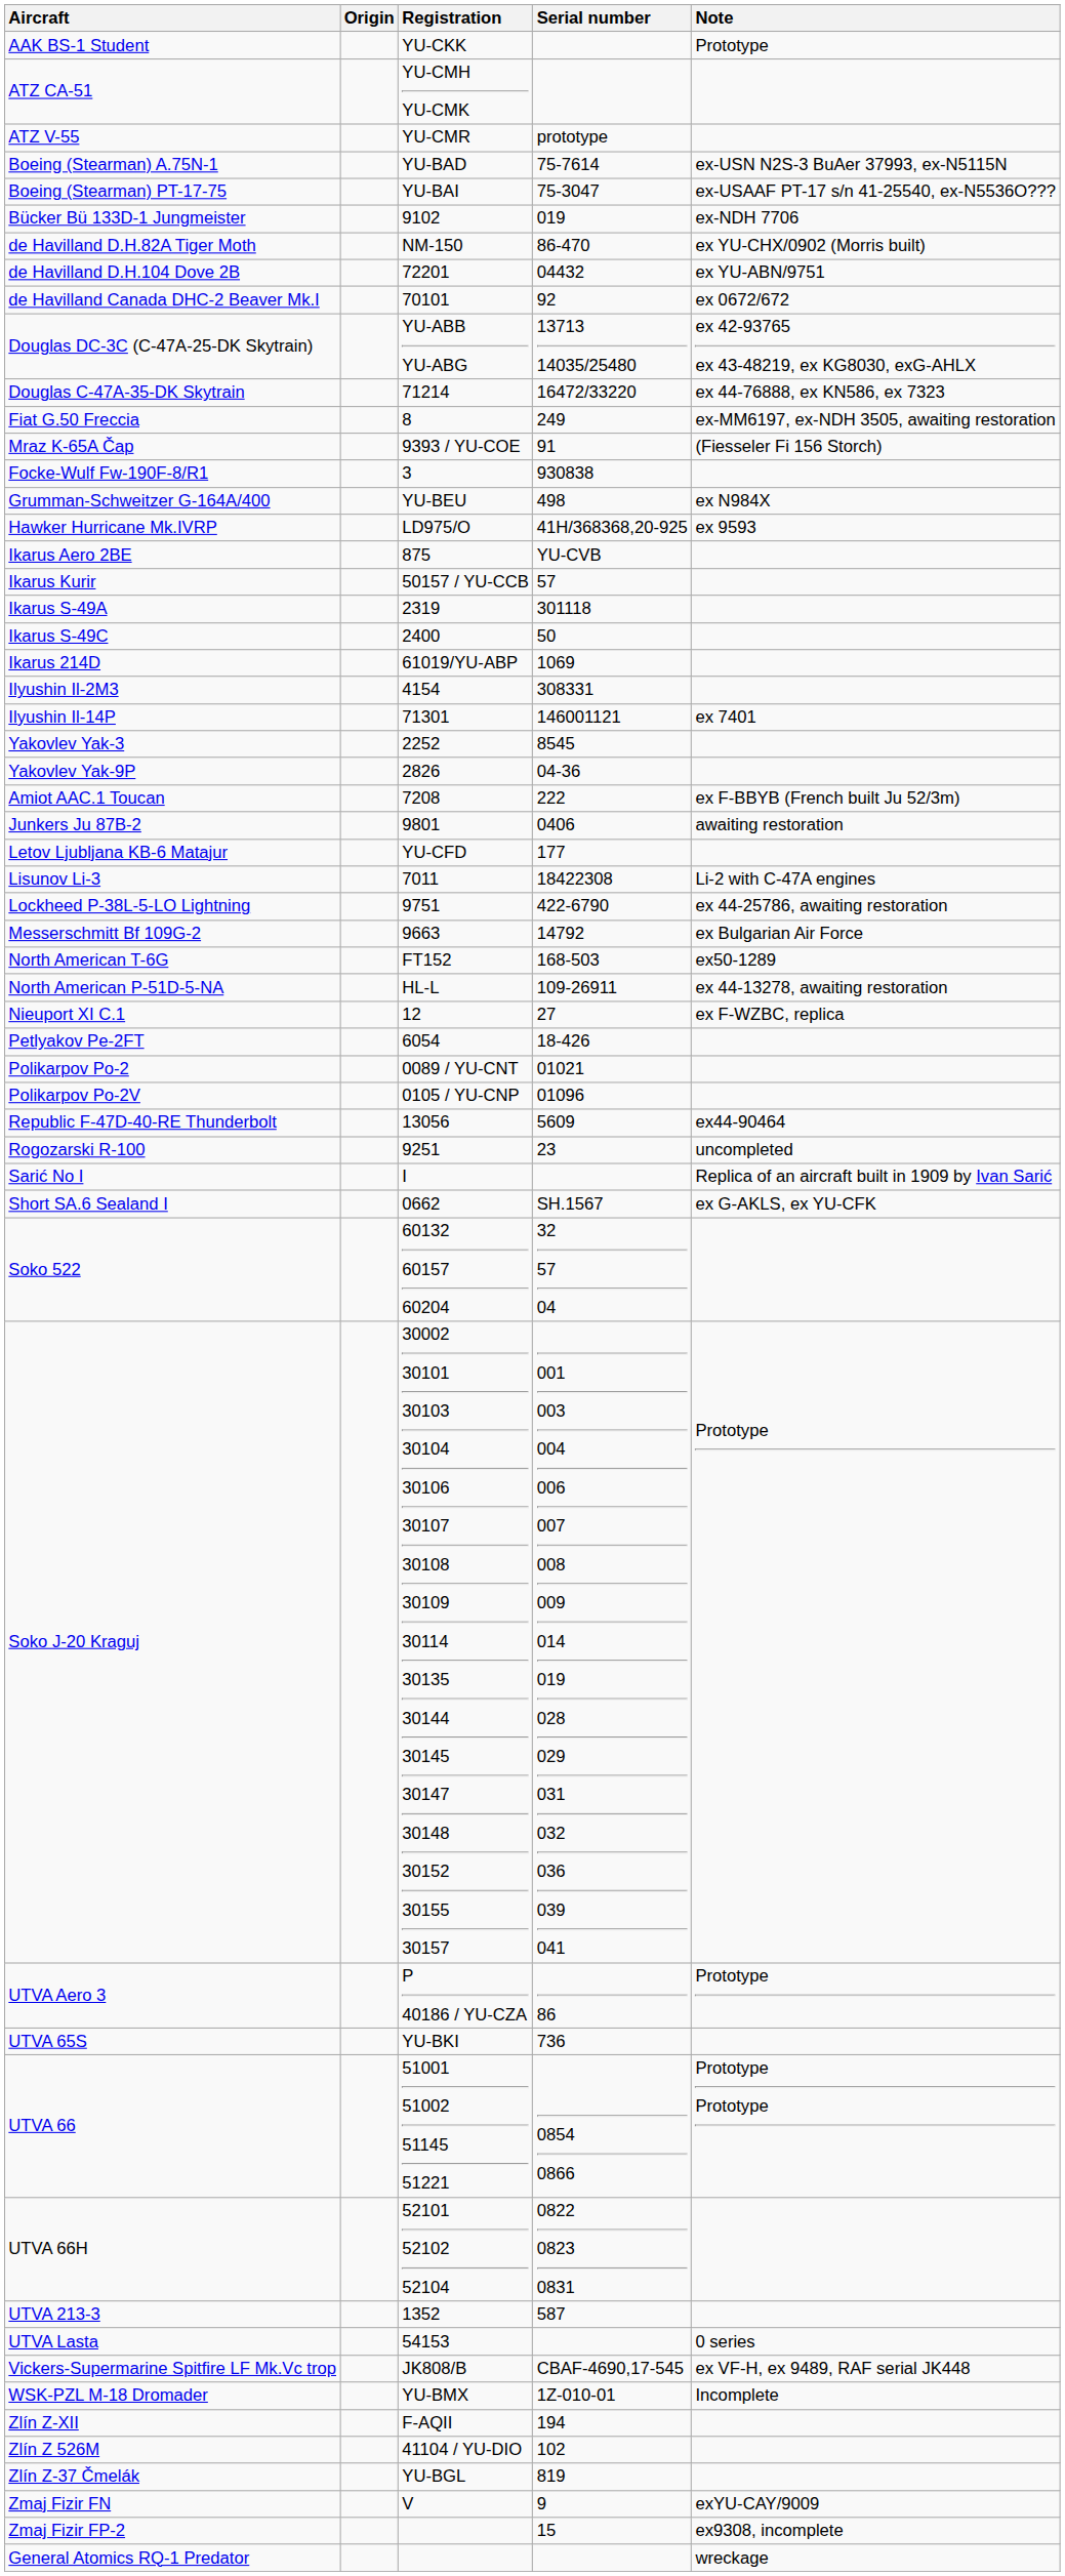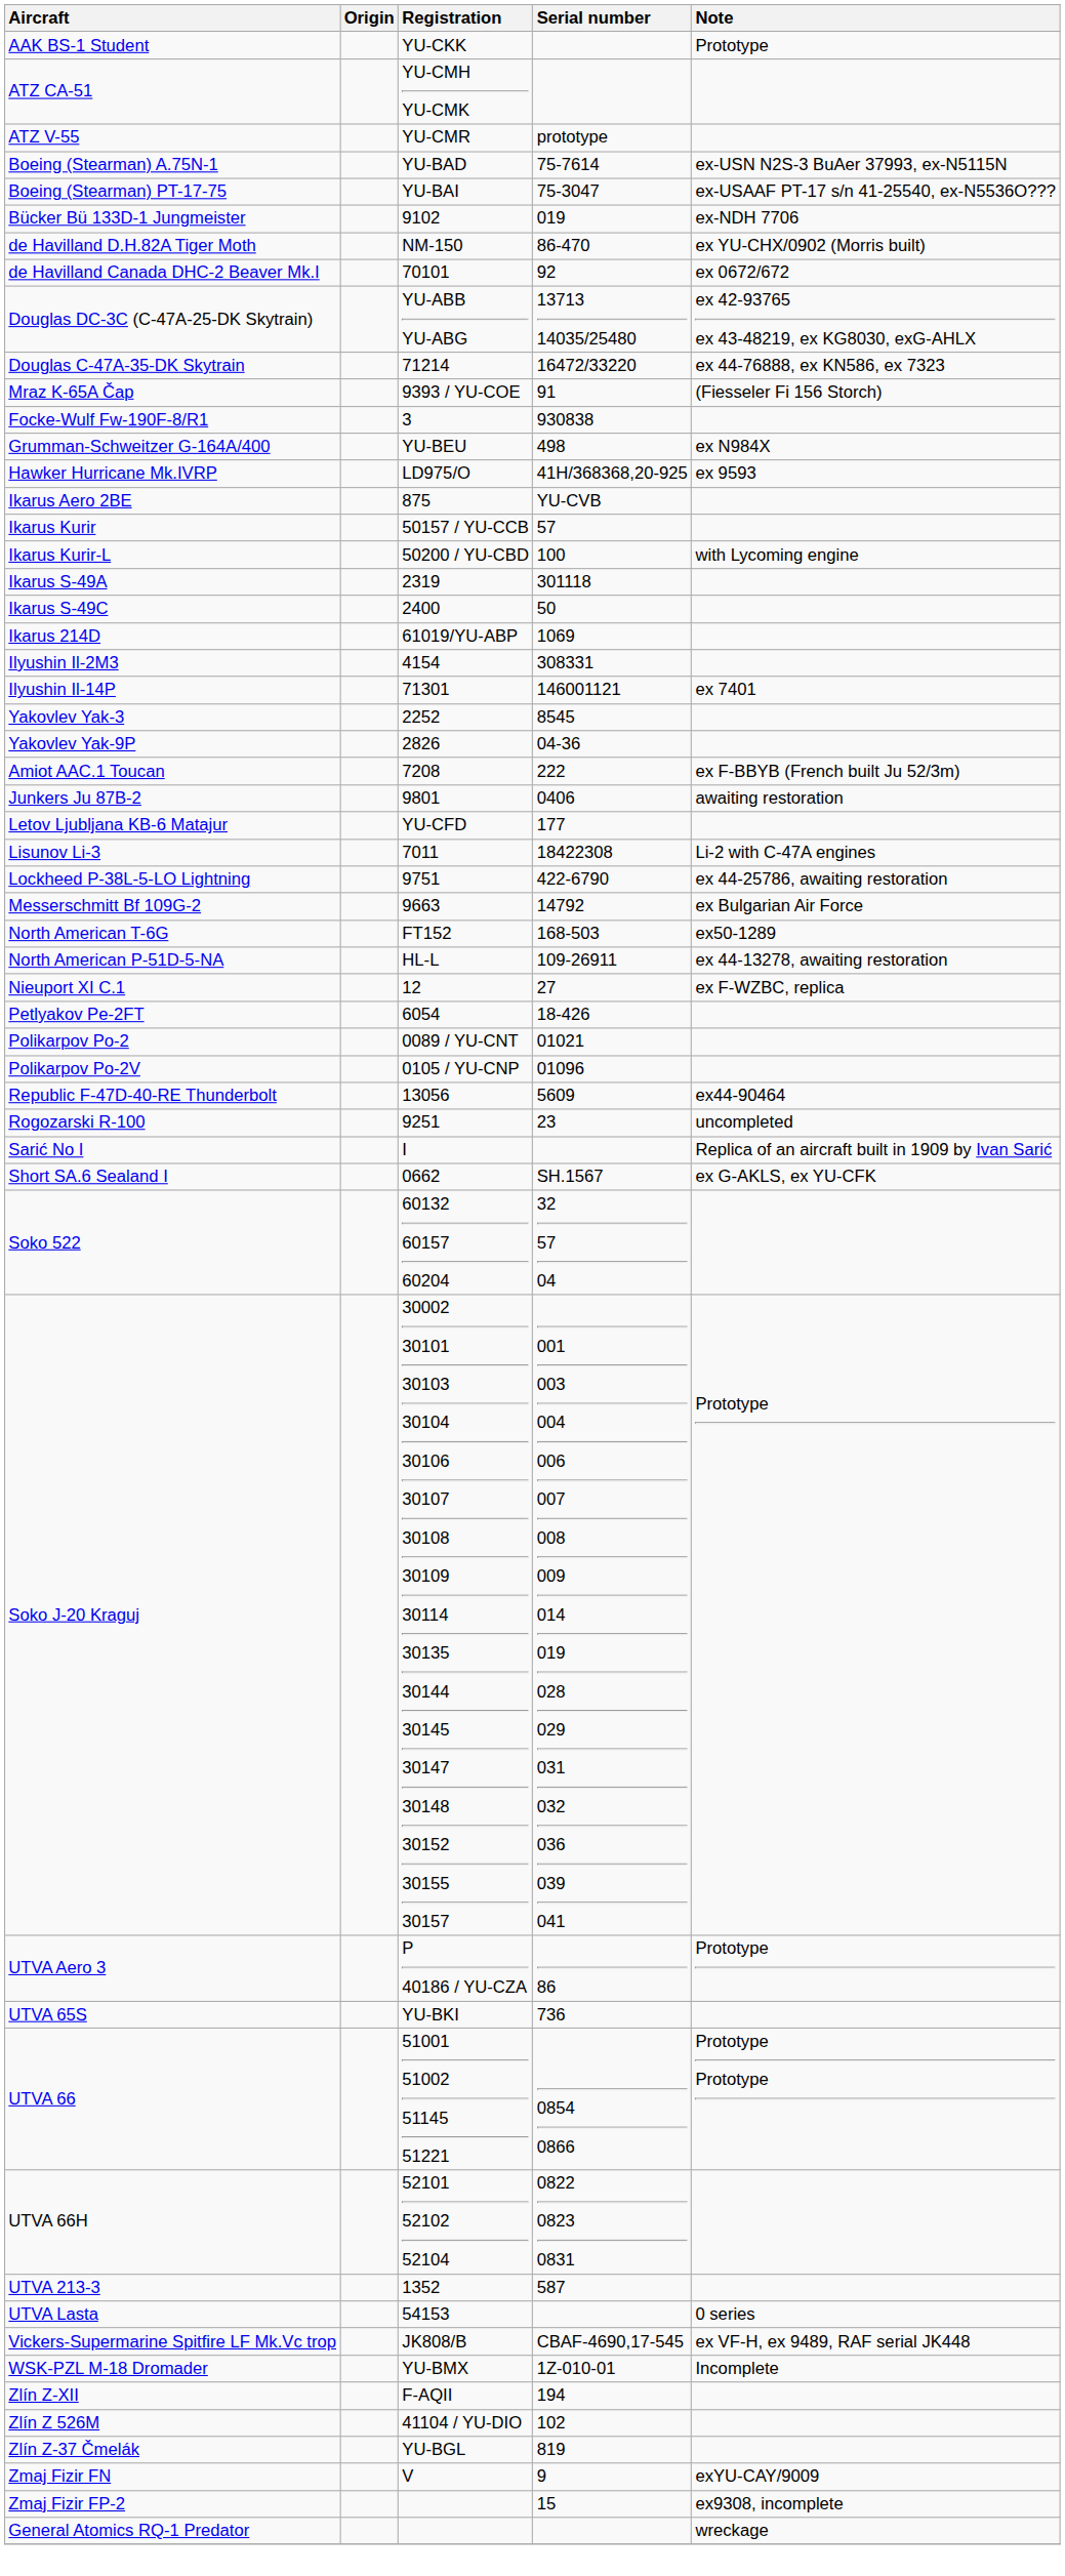- row: de Havilland D.H.104 Dove 2B | 72201 | 04432 | ex YU-ABN/9751
- row: Fiat G.50 Freccia | 8 | 249 | ex-MM6197, ex-NDH 3505, awaiting restoration
+ row: Ikarus Kurir-L | 50200 / YU-CBD | 100 | with Lycoming engine
